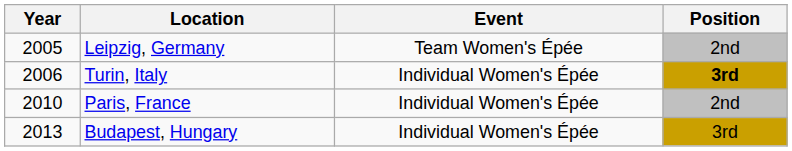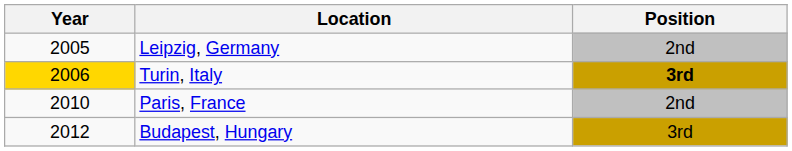- column: Event | Team Women's Épée | Individual Women's Épée | Individual Women's Épée | Individual Women's Épée
Turin, Italy | Year: no background -> gold background
Budapest, Hungary | Year: 2013 -> 2012
